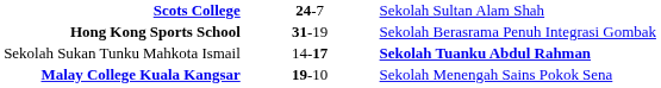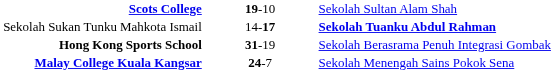Scots College | column 3: 24-7 -> 19-10
rows swapped: Sekolah Sukan Tunku Mahkota Ismail <-> Hong Kong Sports School
Malay College Kuala Kangsar | column 3: 19-10 -> 24-7
